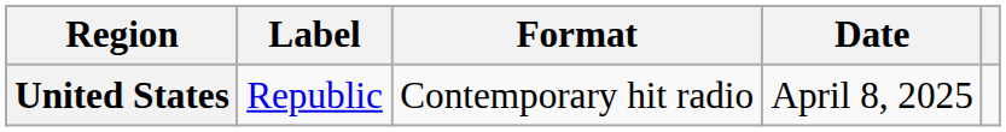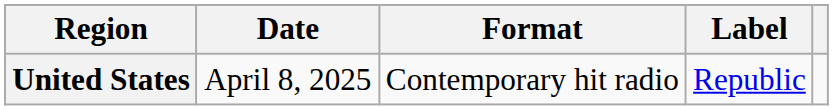columns swapped: Date <-> Label
